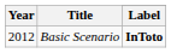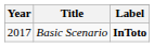Basic Scenario | Year: 2012 -> 2017
